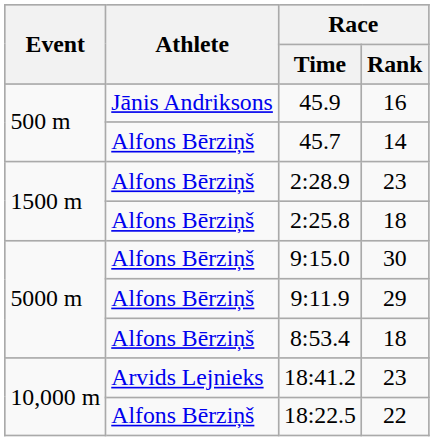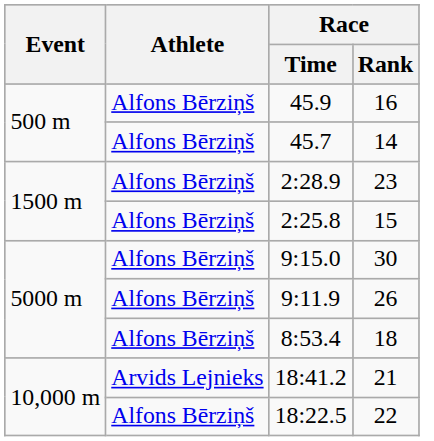45.9 | Athlete: Jānis Andriksons -> Alfons Bērziņš
2:25.8 | Race / Rank: 18 -> 15
9:11.9 | Race / Rank: 29 -> 26
18:41.2 | Race / Rank: 23 -> 21
